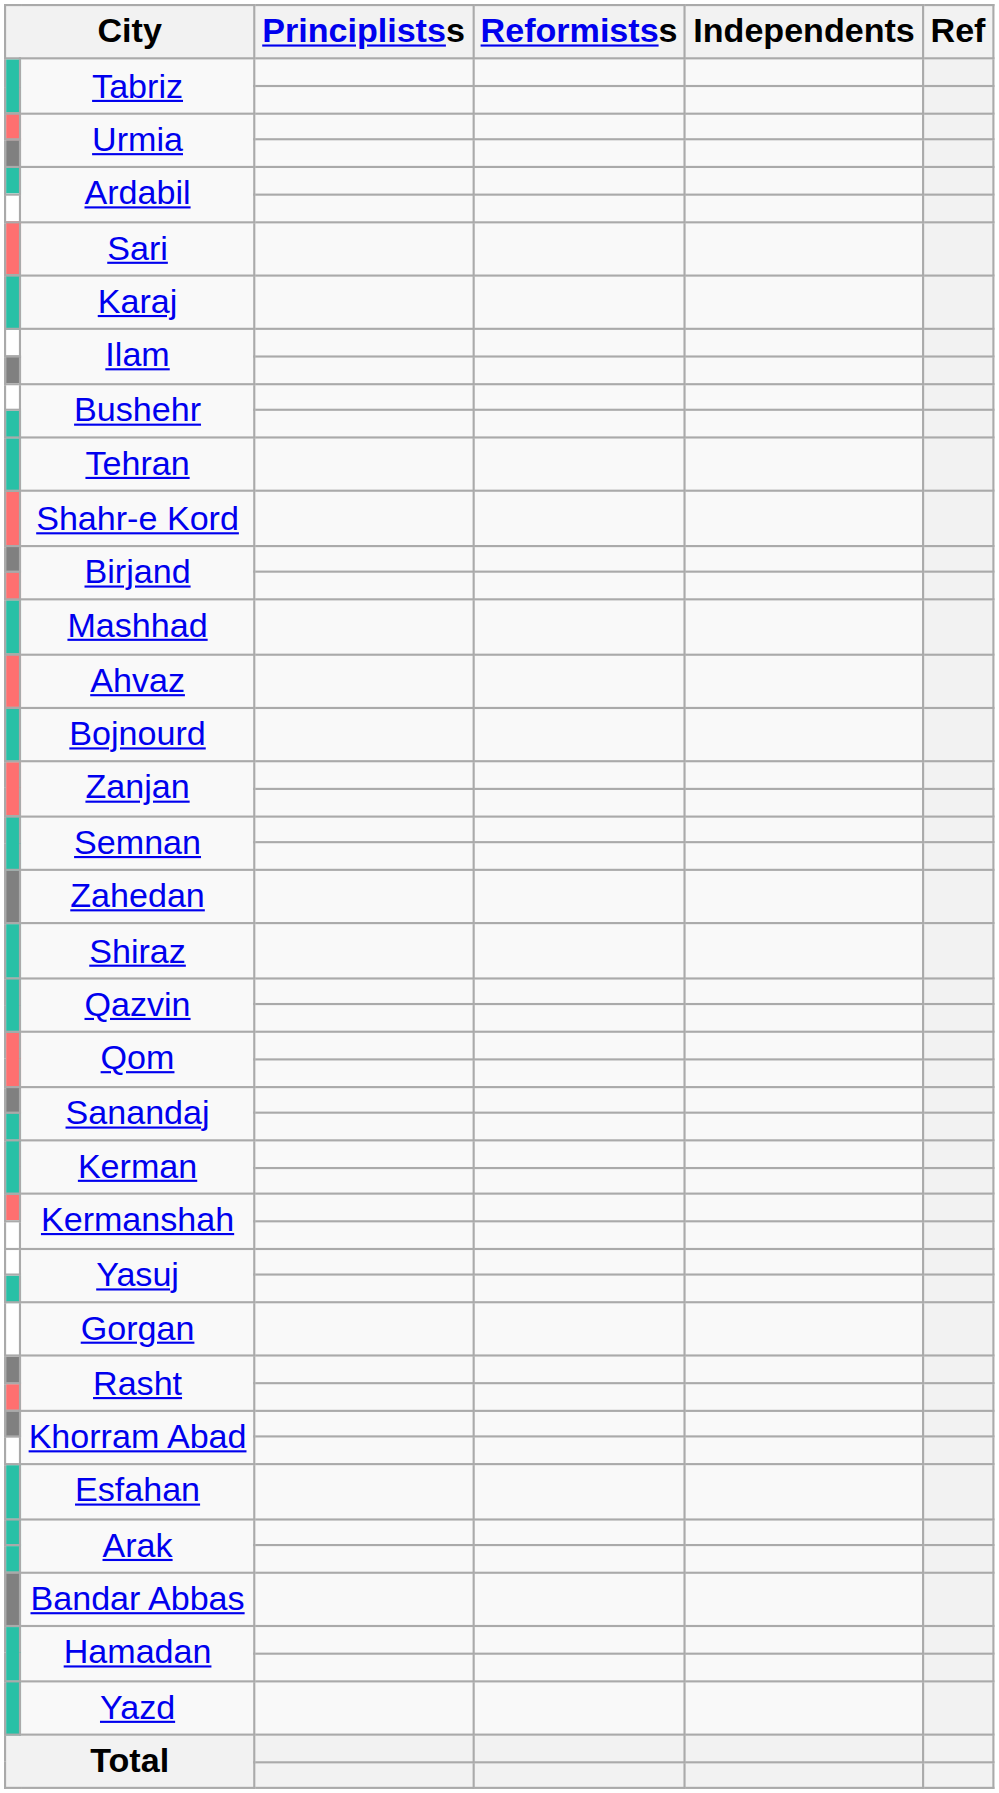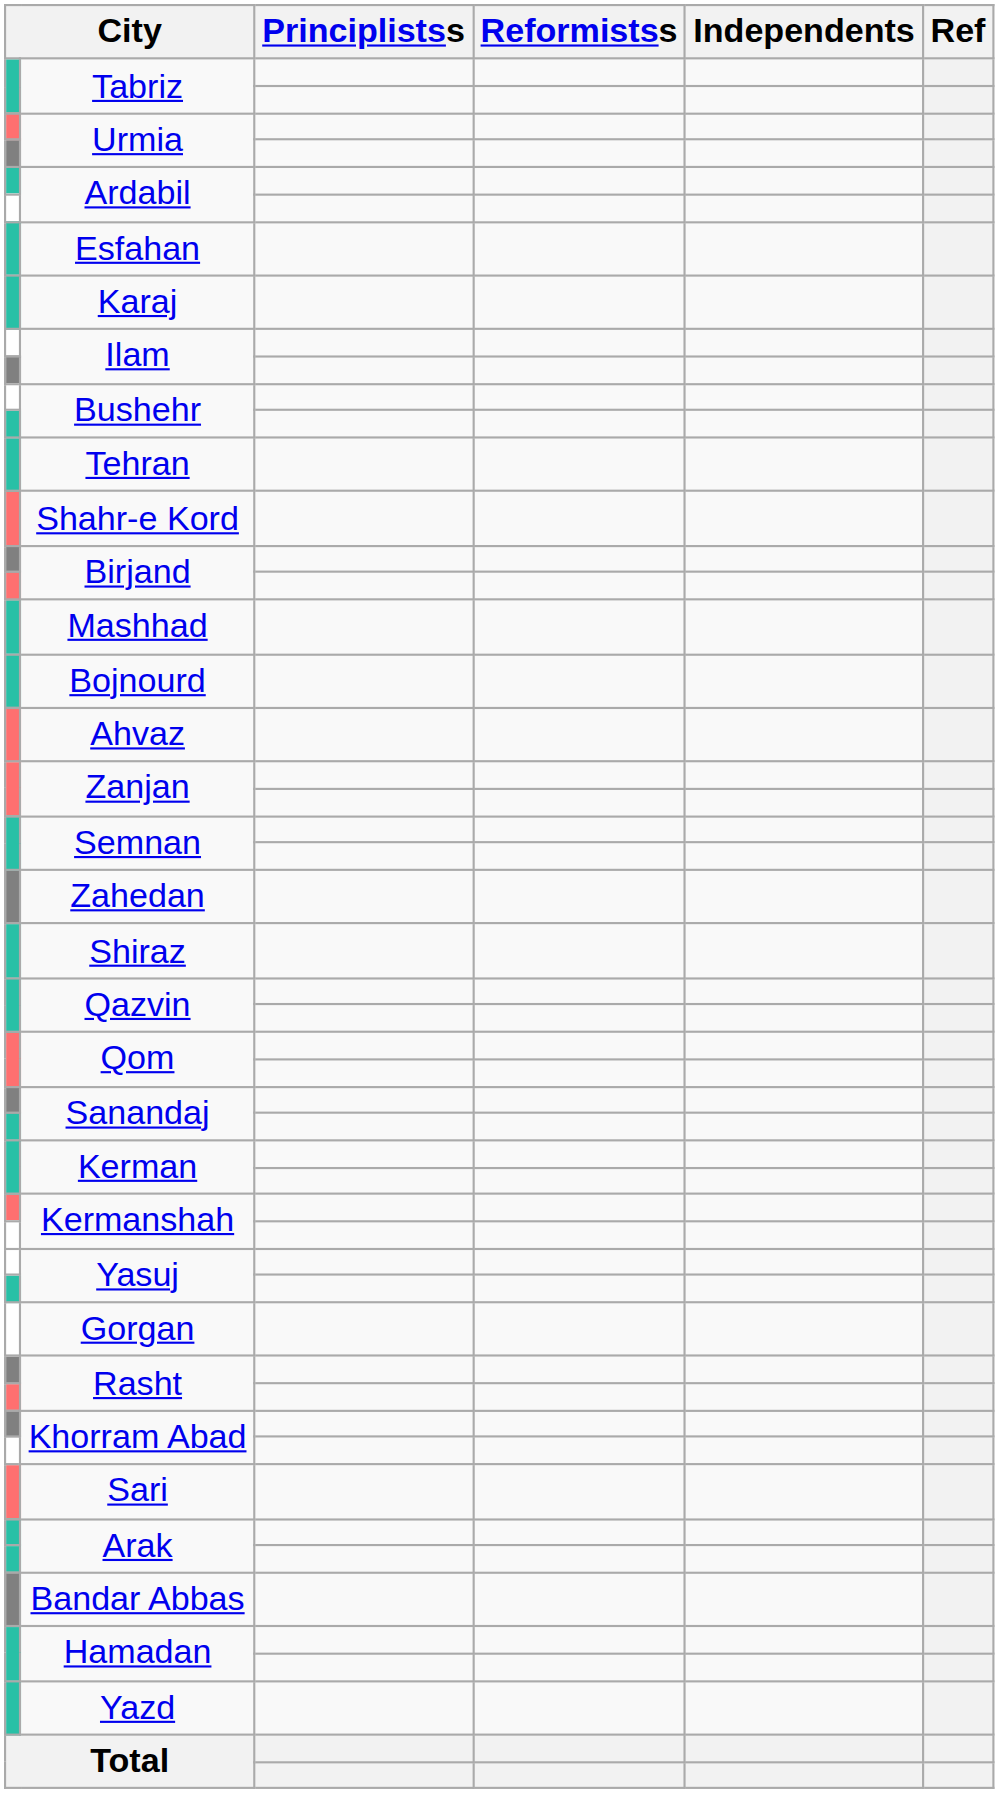rows swapped: Esfahan <-> Sari
rows swapped: Bojnourd <-> Ahvaz
